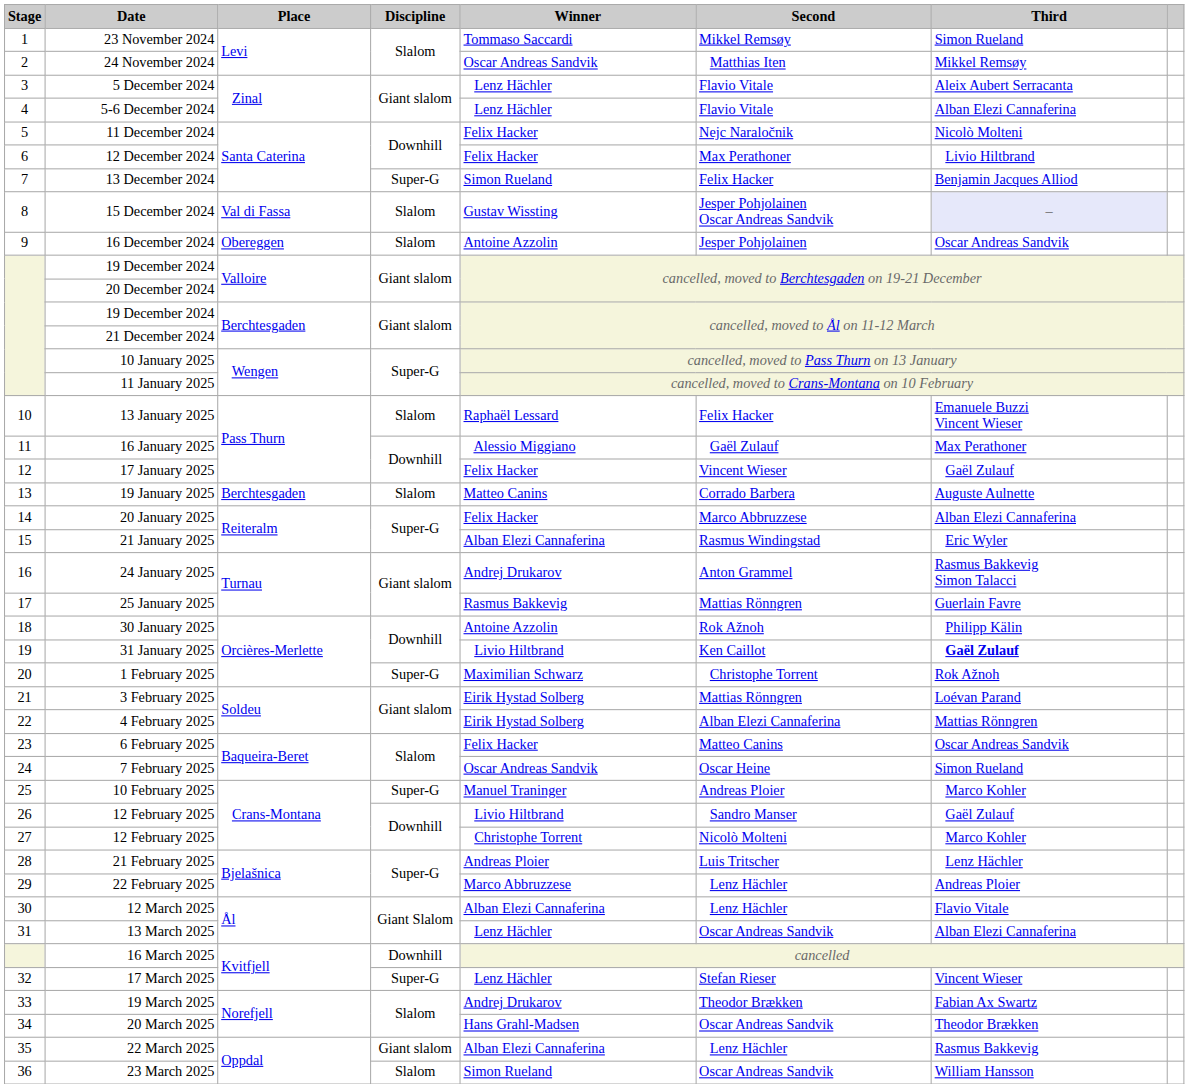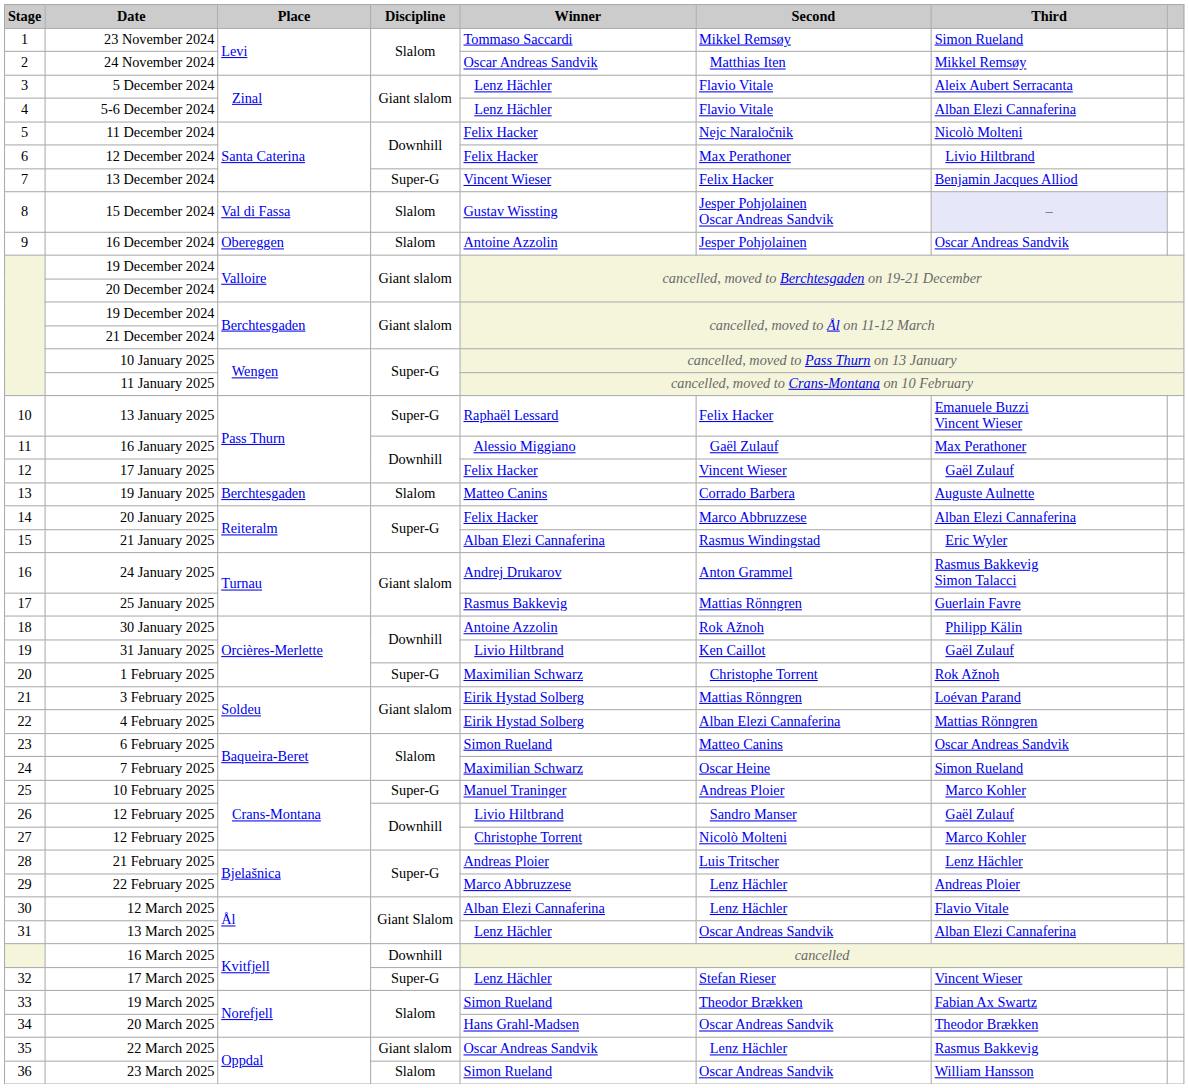13 December 2024 | Winner: Simon Rueland -> Vincent Wieser
13 January 2025 | Discipline: Slalom -> Super-G
31 January 2025 | Third: bold -> normal
6 February 2025 | Winner: Felix Hacker -> Simon Rueland
7 February 2025 | Winner: Oscar Andreas Sandvik -> Maximilian Schwarz
19 March 2025 | Winner: Andrej Drukarov -> Simon Rueland
22 March 2025 | Winner: Alban Elezi Cannaferina -> Oscar Andreas Sandvik
